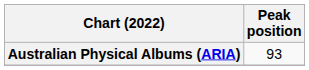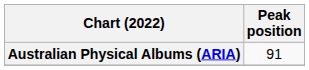Australian Physical Albums (ARIA) | Peak position: 93 -> 91
